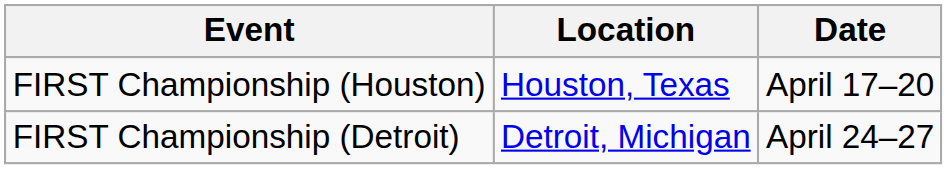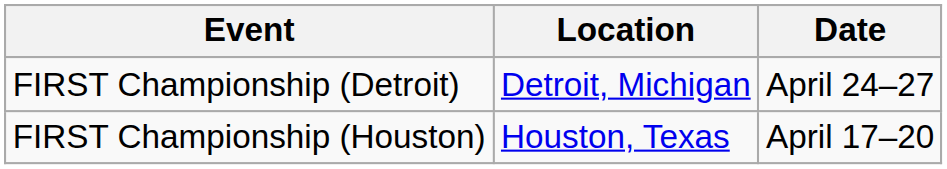rows swapped: FIRST Championship (Houston) <-> FIRST Championship (Detroit)
